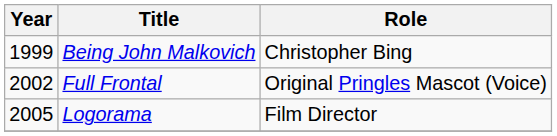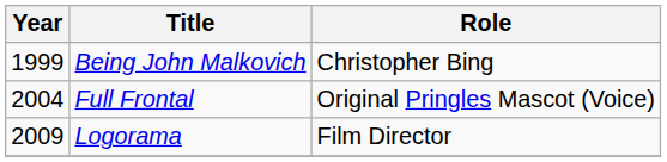Full Frontal | Year: 2002 -> 2004
Logorama | Year: 2005 -> 2009
